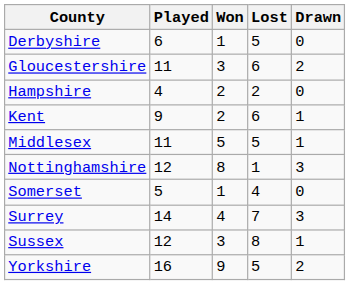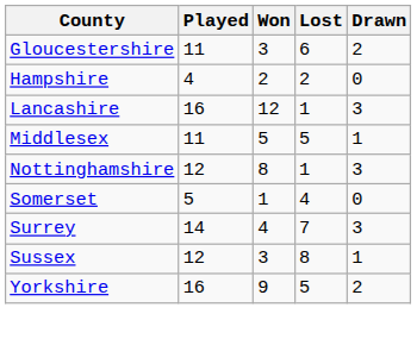- row: Derbyshire | 6 | 1 | 5 | 0
- row: Kent | 9 | 2 | 6 | 1
+ row: Lancashire | 16 | 12 | 1 | 3
